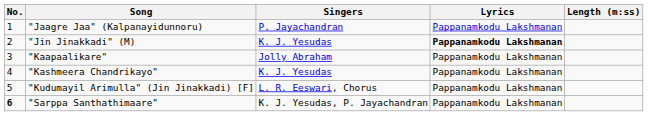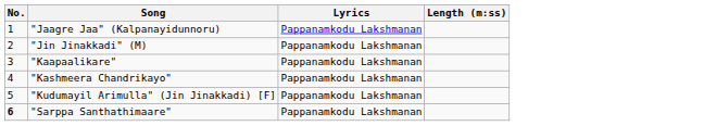- column: Singers | P. Jayachandran | K. J. Yesudas | Jolly Abraham | K. J. Yesudas | L. R. Eeswari, Chorus | K. J. Yesudas, P. Jayachandran
"Jin Jinakkadi" (M) | Lyrics: bold -> normal
